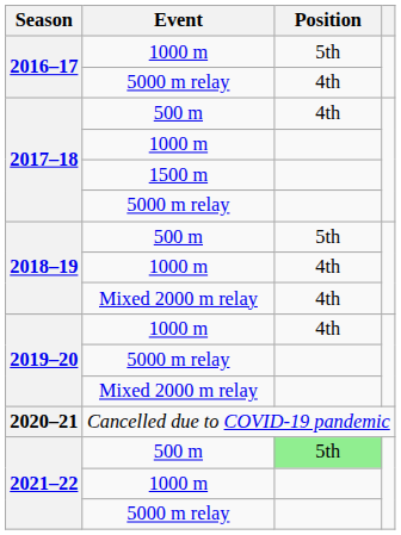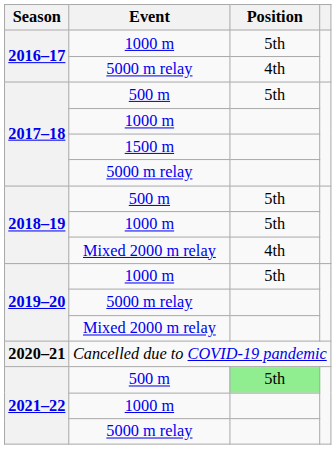2017–18 / 500 m | Position: 4th -> 5th
2018–19 / 1000 m | Position: 4th -> 5th
2019–20 / 1000 m | Position: 4th -> 5th
